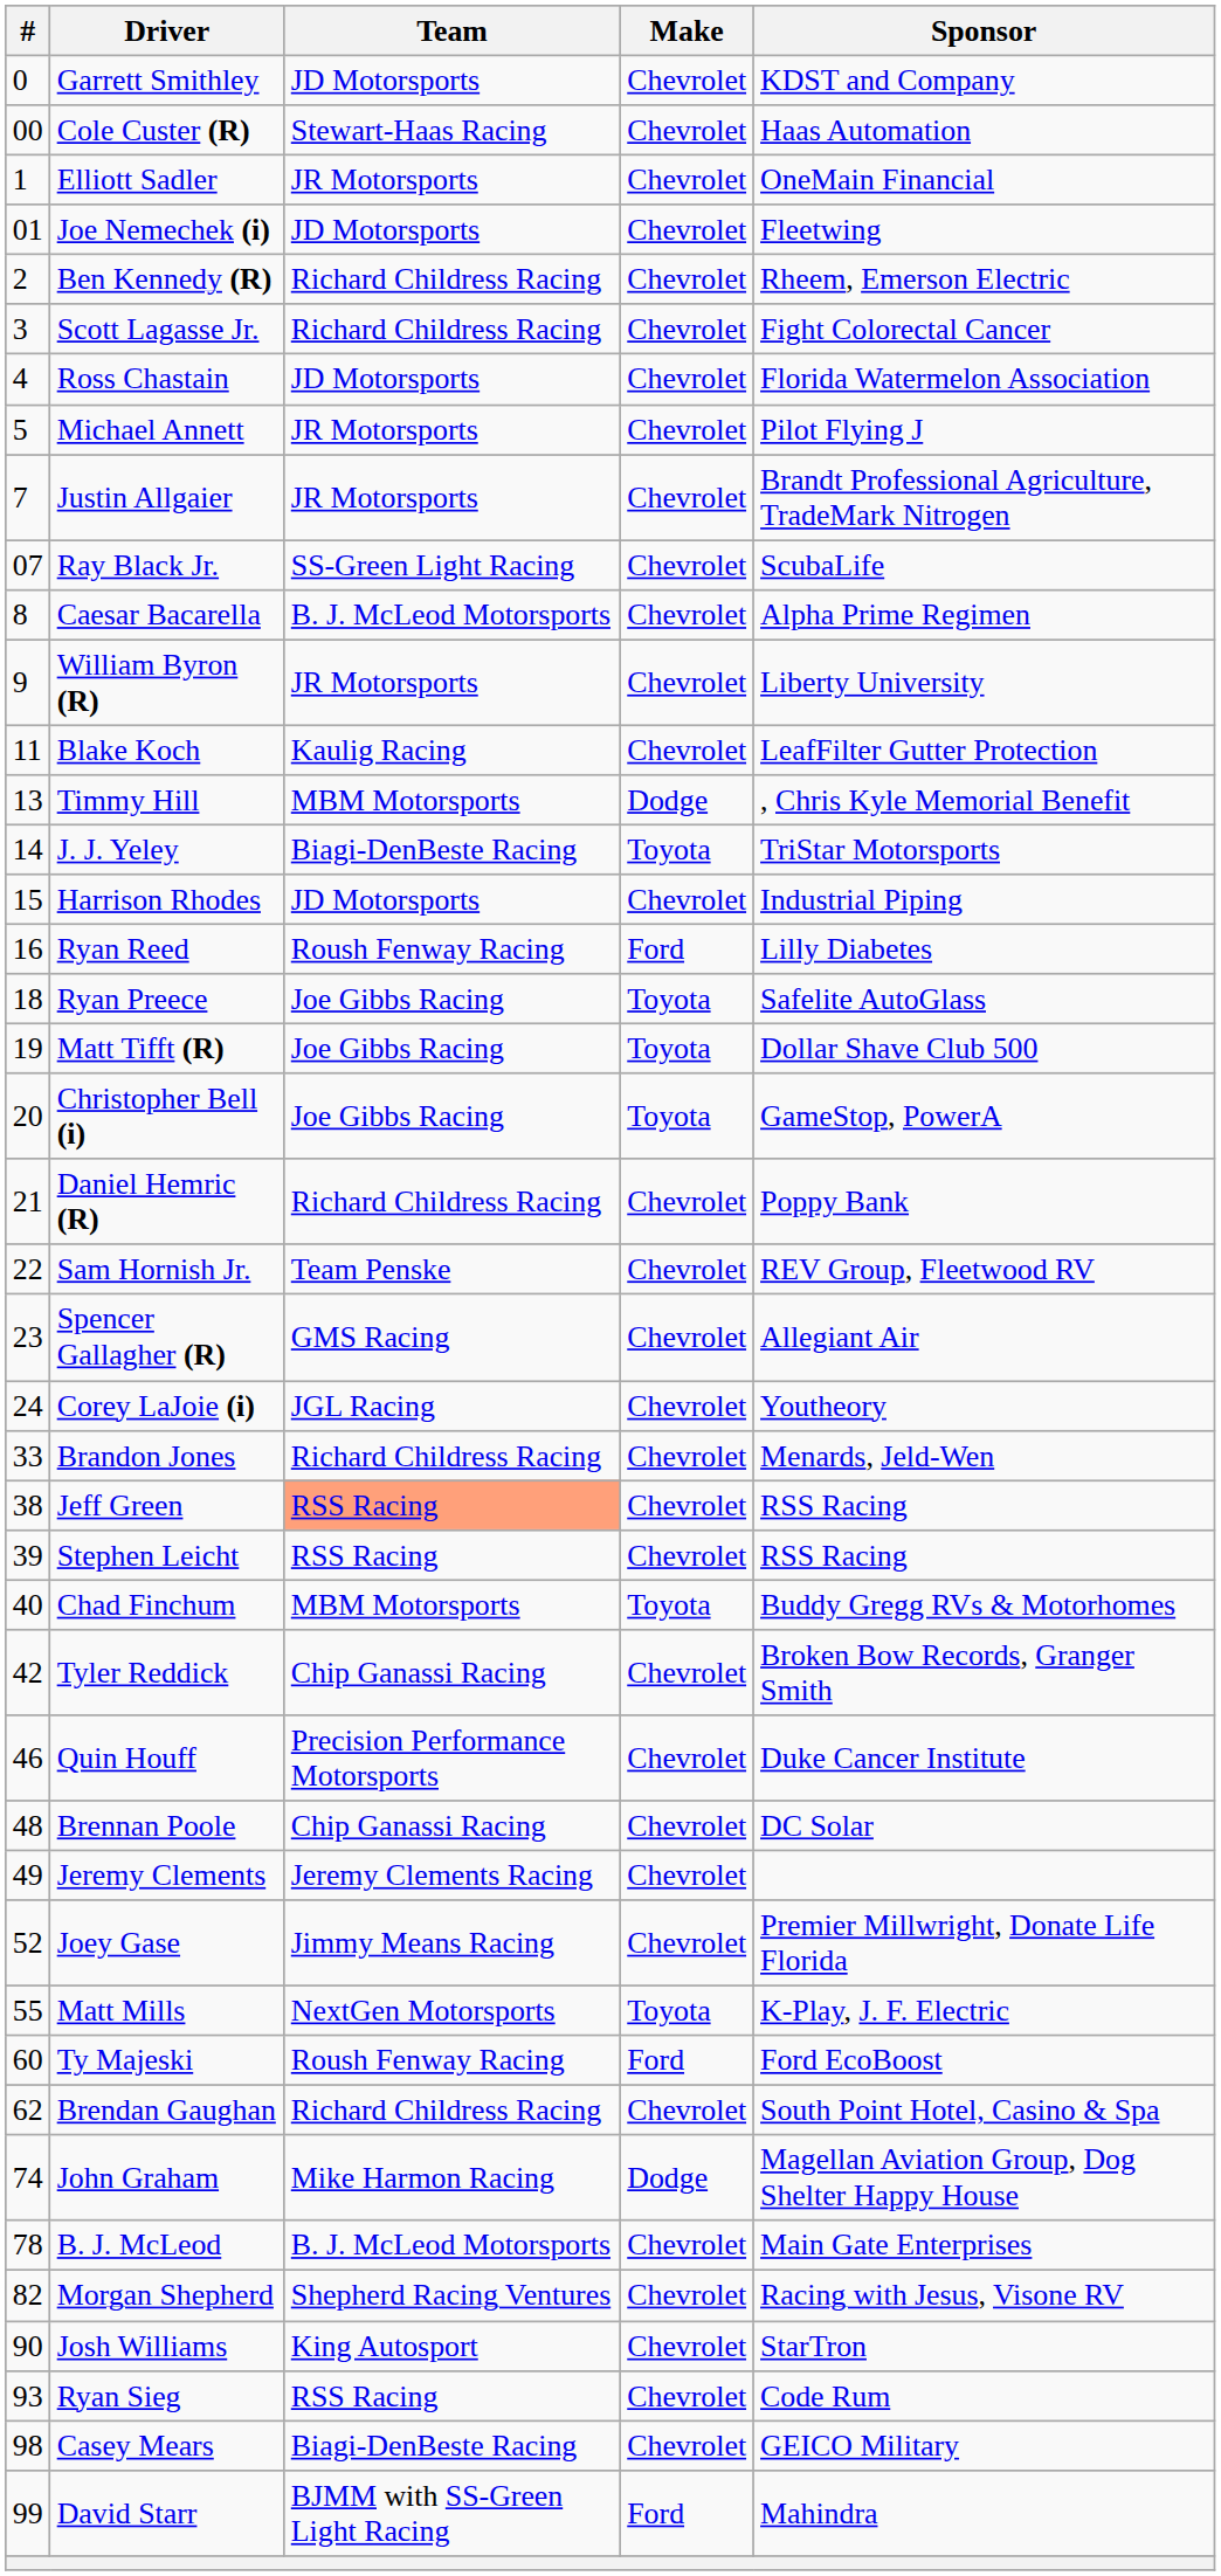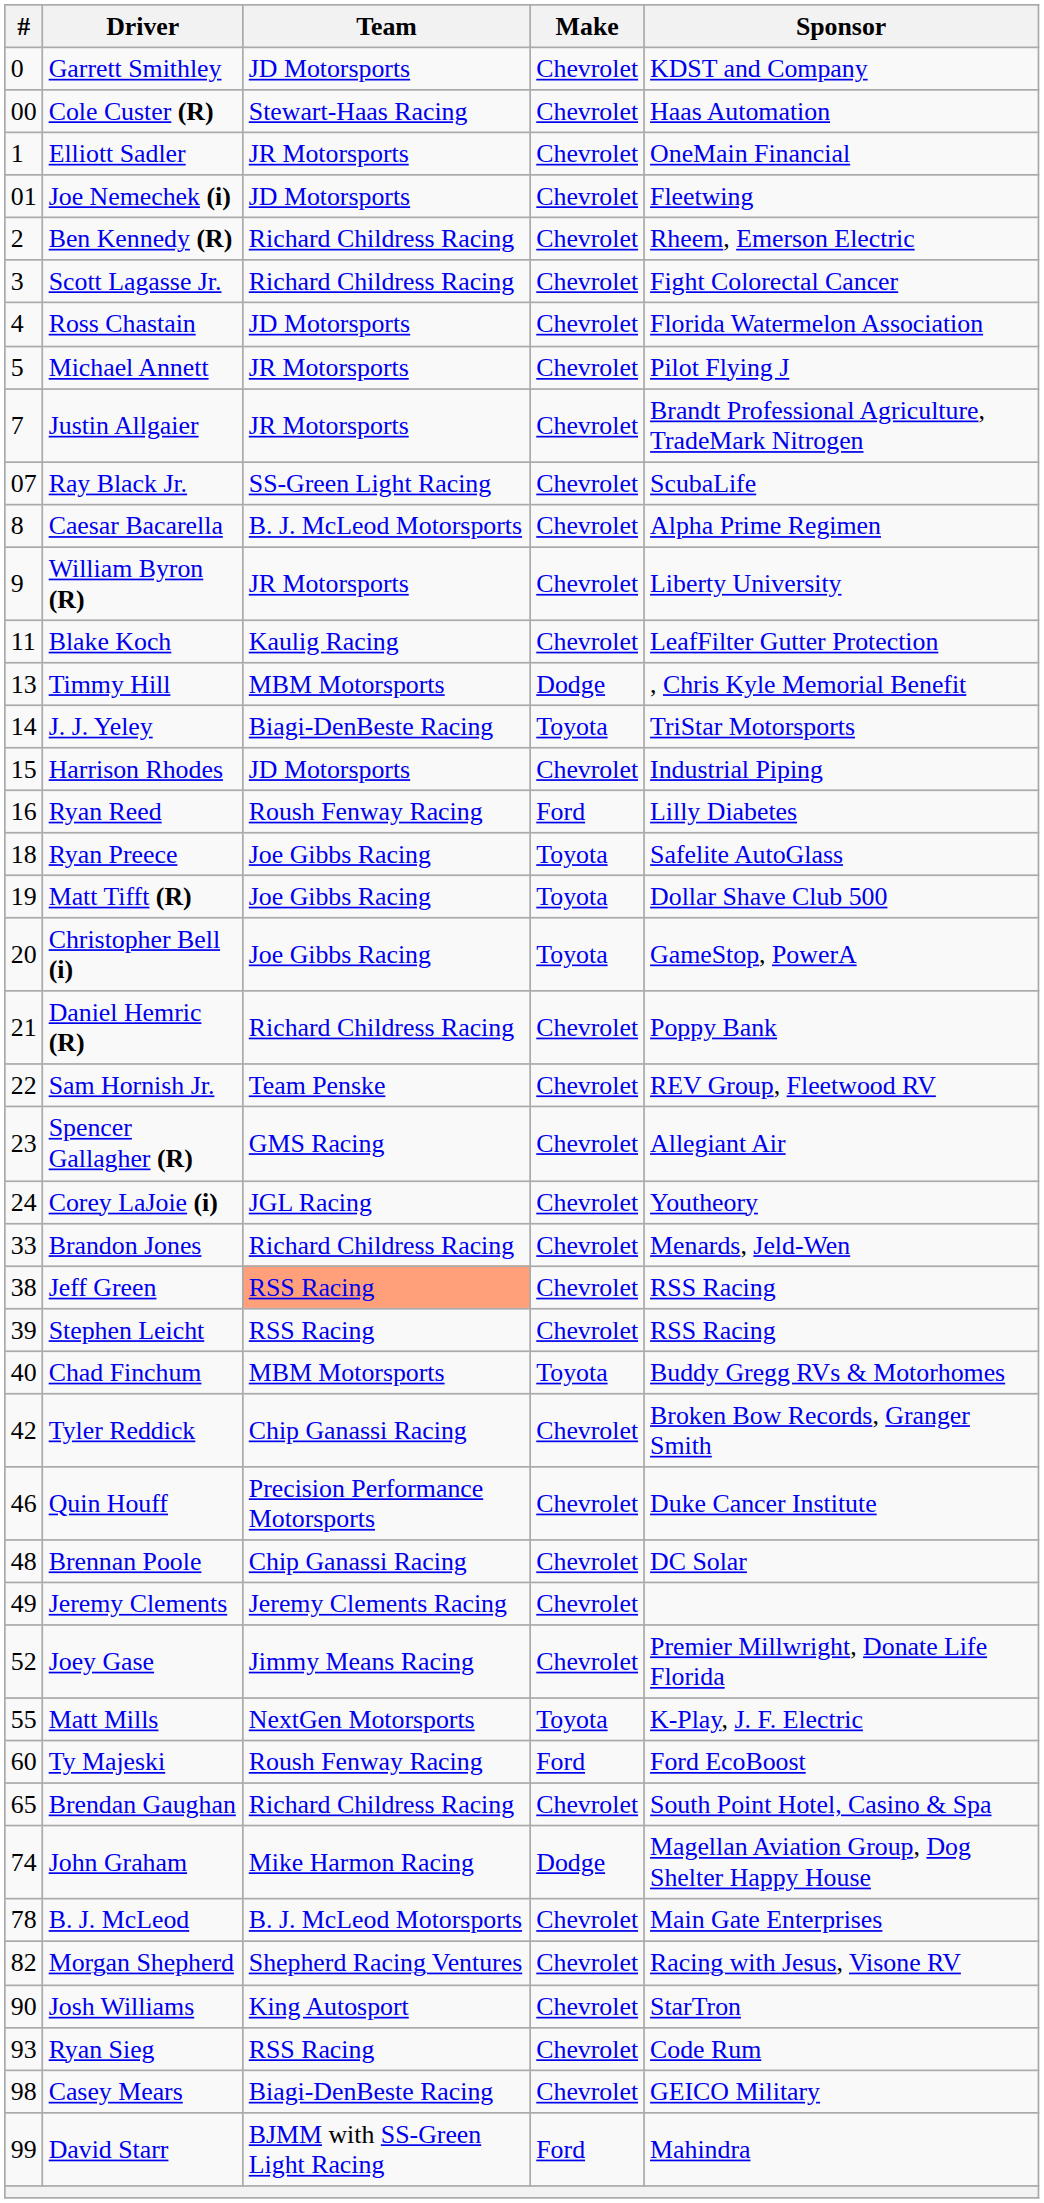Brendan Gaughan | #: 62 -> 65
